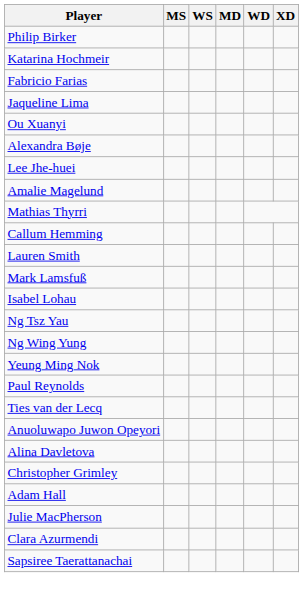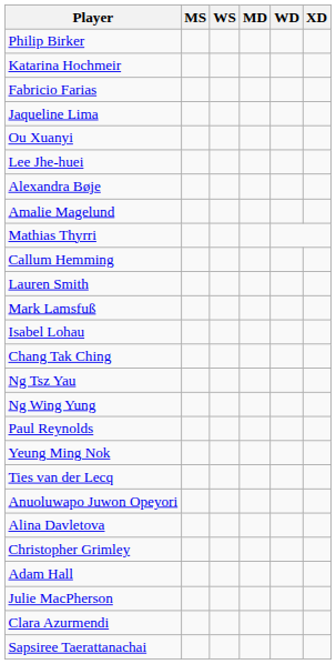rows swapped: Lee Jhe-huei <-> Alexandra Bøje
+ row: Chang Tak Ching
rows swapped: Yeung Ming Nok <-> Paul Reynolds
